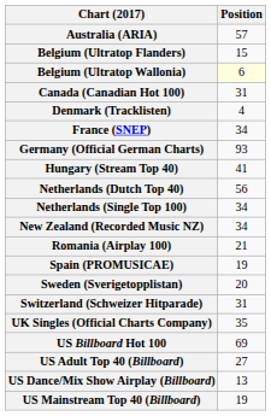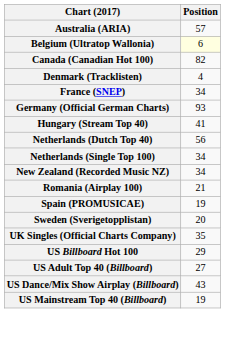- row: Belgium (Ultratop Flanders) | 15
Canada (Canadian Hot 100) | Position: 31 -> 82
- row: Switzerland (Schweizer Hitparade) | 31
US Billboard Hot 100 | Position: 69 -> 29
US Dance/Mix Show Airplay (Billboard) | Position: 13 -> 43
